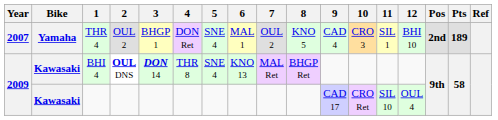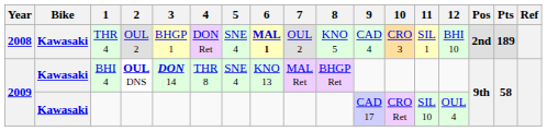THR 4 | Year: 2007 -> 2008
THR 4 | Bike: Yamaha -> Kawasaki
THR 4 | 6: normal -> bold
